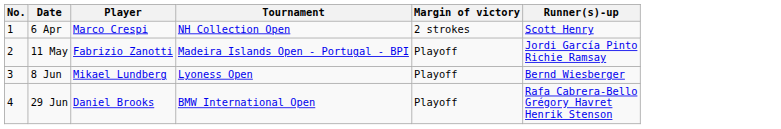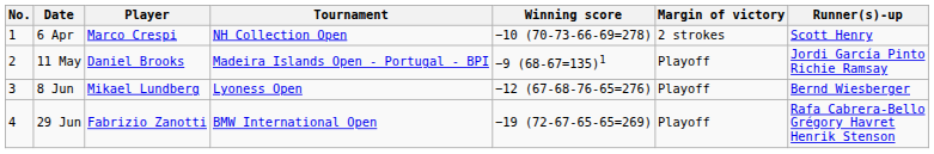+ column: Winning score | −10 (70-73-66-69=278) | −9 (68-67=135)1 | −12 (67-68-76-65=276) | −19 (72-67-65-65=269)
11 May | Player: Fabrizio Zanotti -> Daniel Brooks
29 Jun | Player: Daniel Brooks -> Fabrizio Zanotti
